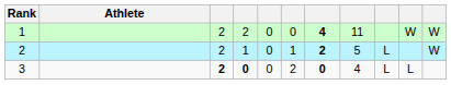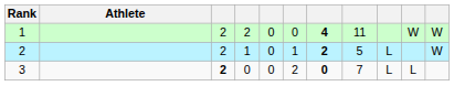3 | column 4: bold -> normal
3 | column 8: 4 -> 7
